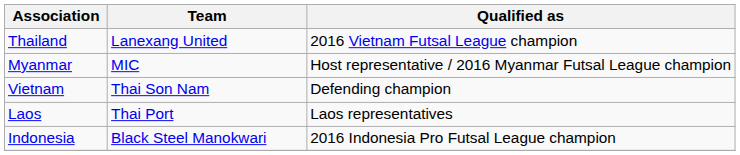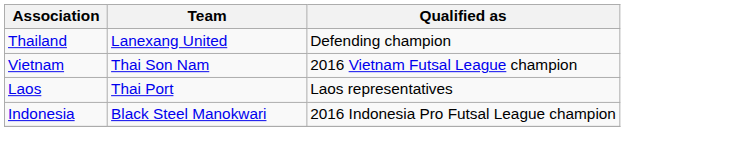Thailand | Qualified as: 2016 Vietnam Futsal League champion -> Defending champion
- row: Myanmar | MIC | Host representative / 2016 Myanmar Futsal League champion
Vietnam | Qualified as: Defending champion -> 2016 Vietnam Futsal League champion
